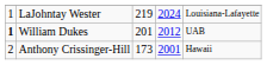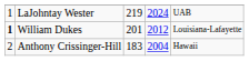LaJohntay Wester | column 5: Louisiana-Lafayette -> UAB
William Dukes | column 5: UAB -> Louisiana-Lafayette
Anthony Crissinger-Hill | column 3: 173 -> 183
Anthony Crissinger-Hill | column 4: 2001 -> 2004
